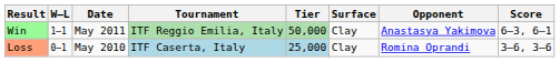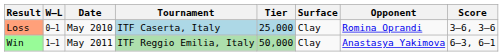rows swapped: Loss <-> Win
